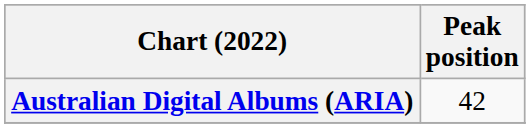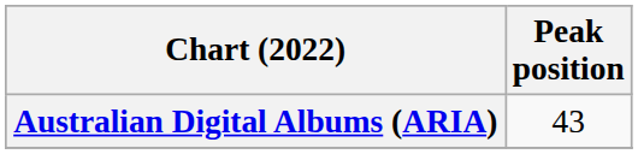Australian Digital Albums (ARIA) | Peak position: 42 -> 43
